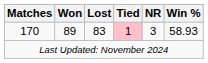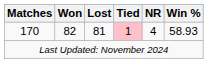170 | Won: 89 -> 82
170 | Lost: 83 -> 81
170 | NR: 3 -> 4
